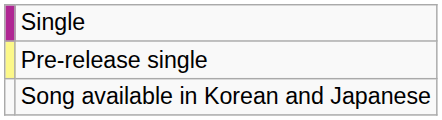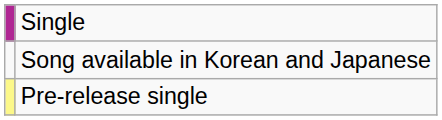rows swapped: Pre-release single <-> Song available in Korean and Japanese
